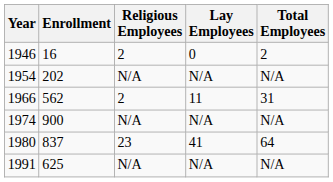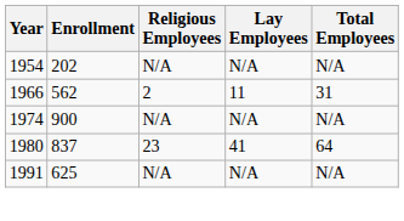- row: 1946 | 16 | 2 | 0 | 2
